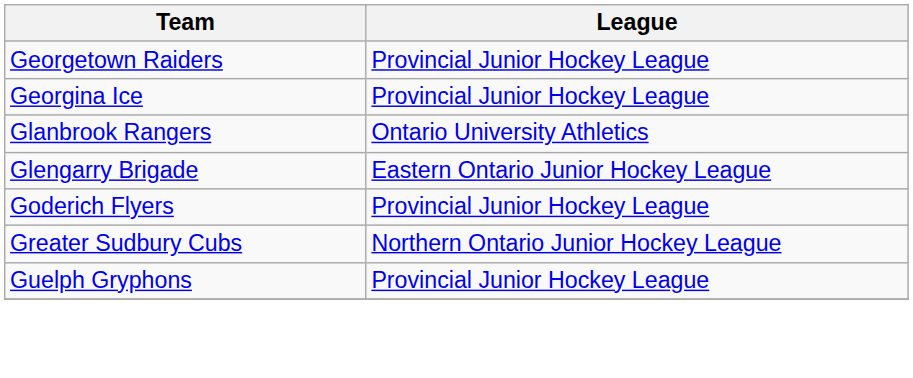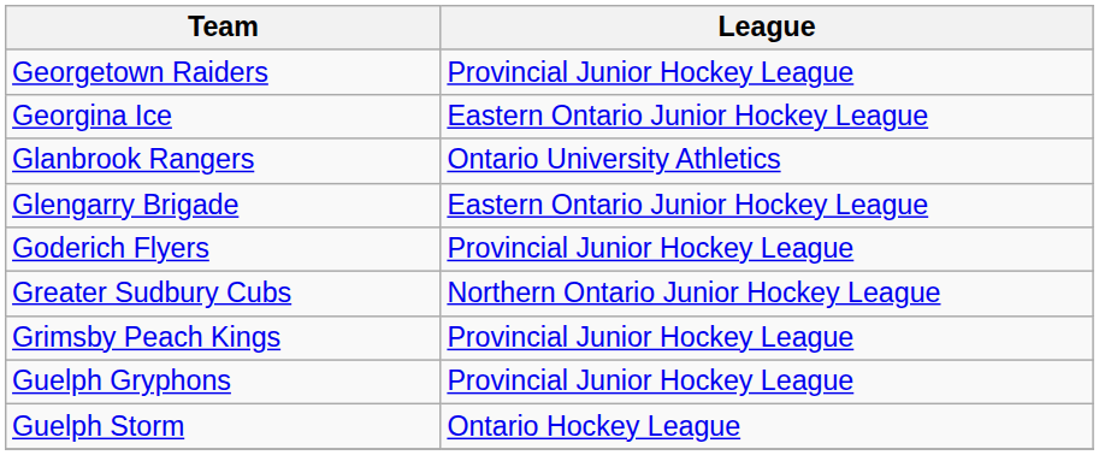Georgina Ice | League: Provincial Junior Hockey League -> Eastern Ontario Junior Hockey League
+ row: Grimsby Peach Kings | Provincial Junior Hockey League
+ row: Guelph Storm | Ontario Hockey League
